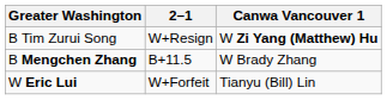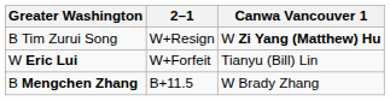rows swapped: W Eric Lui <-> B Mengchen Zhang
